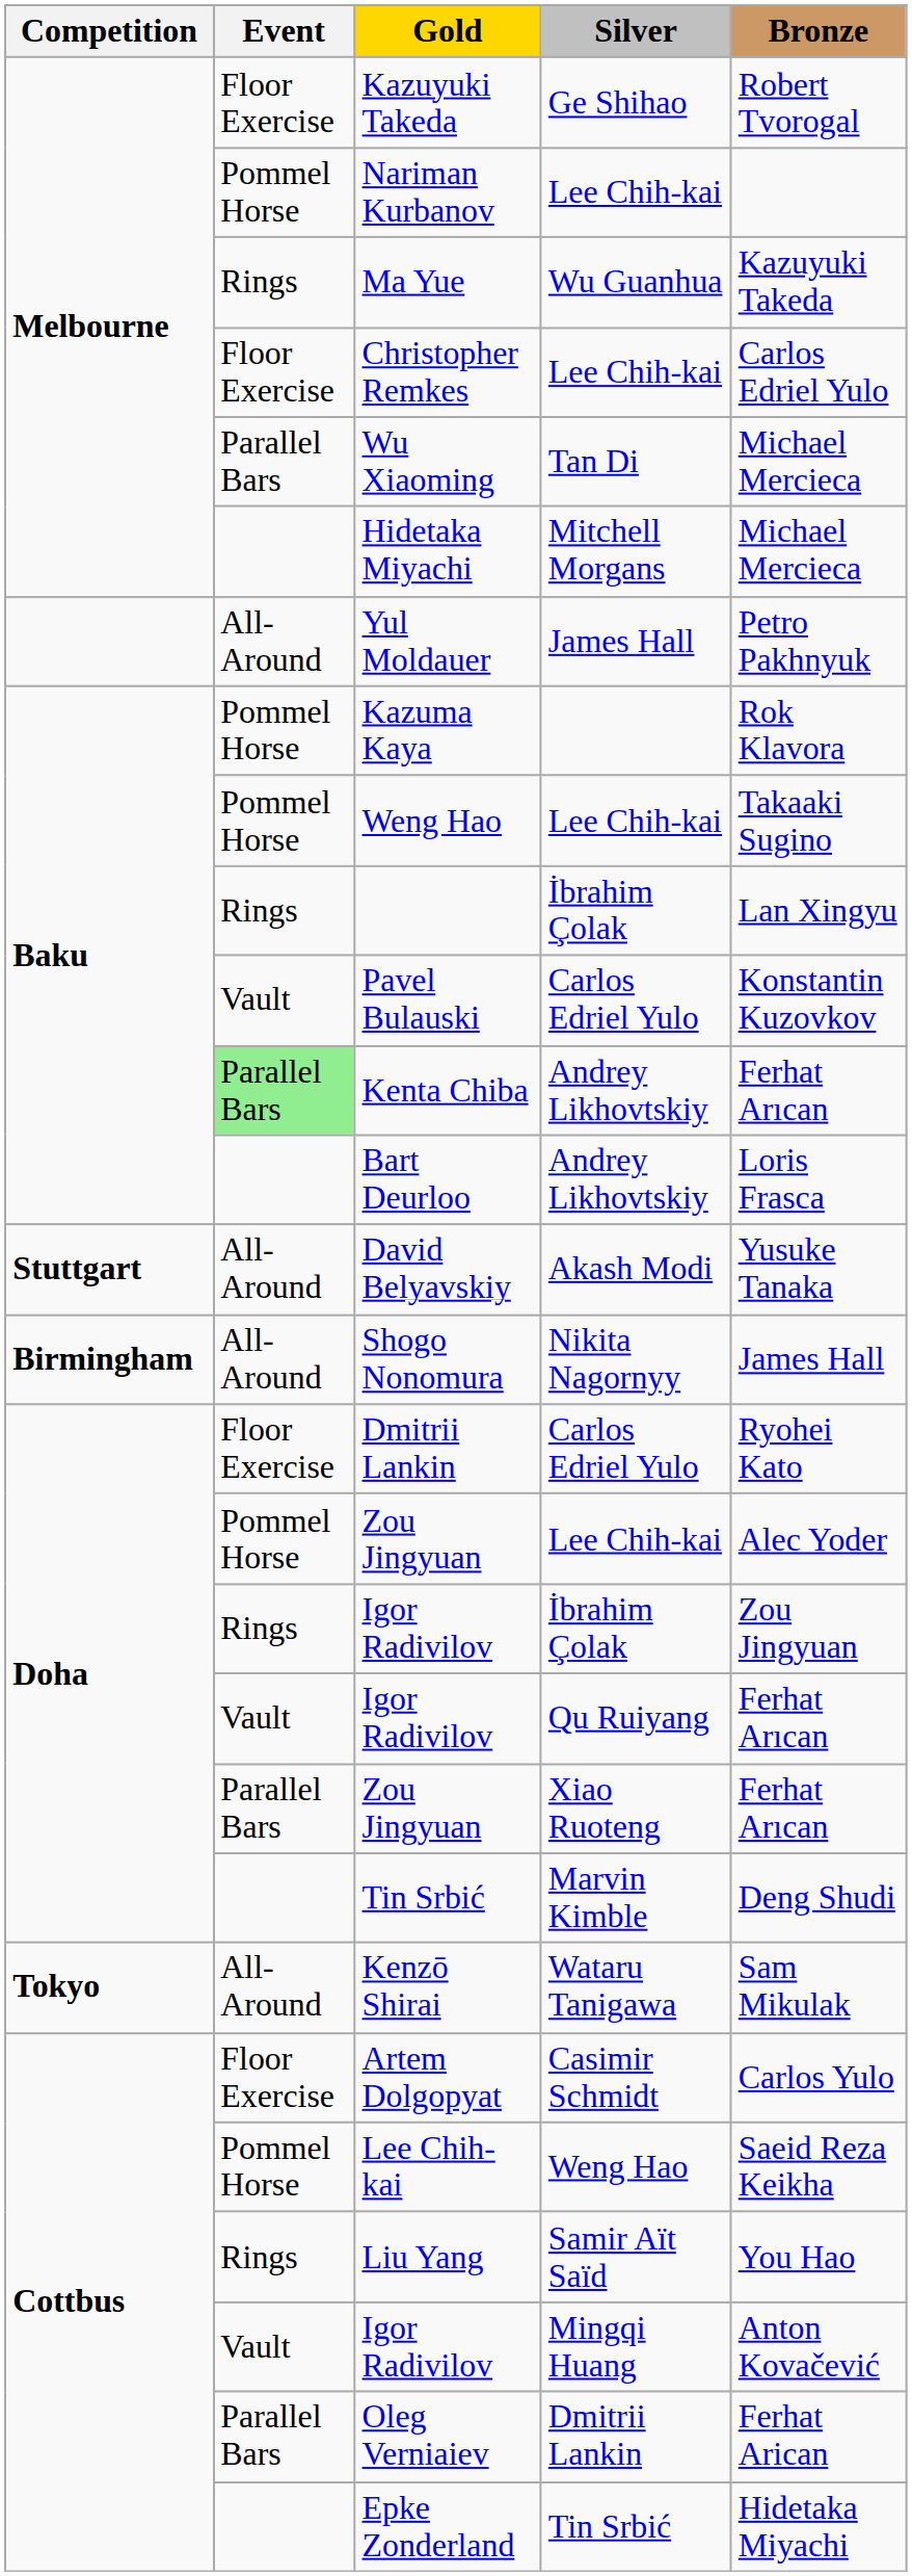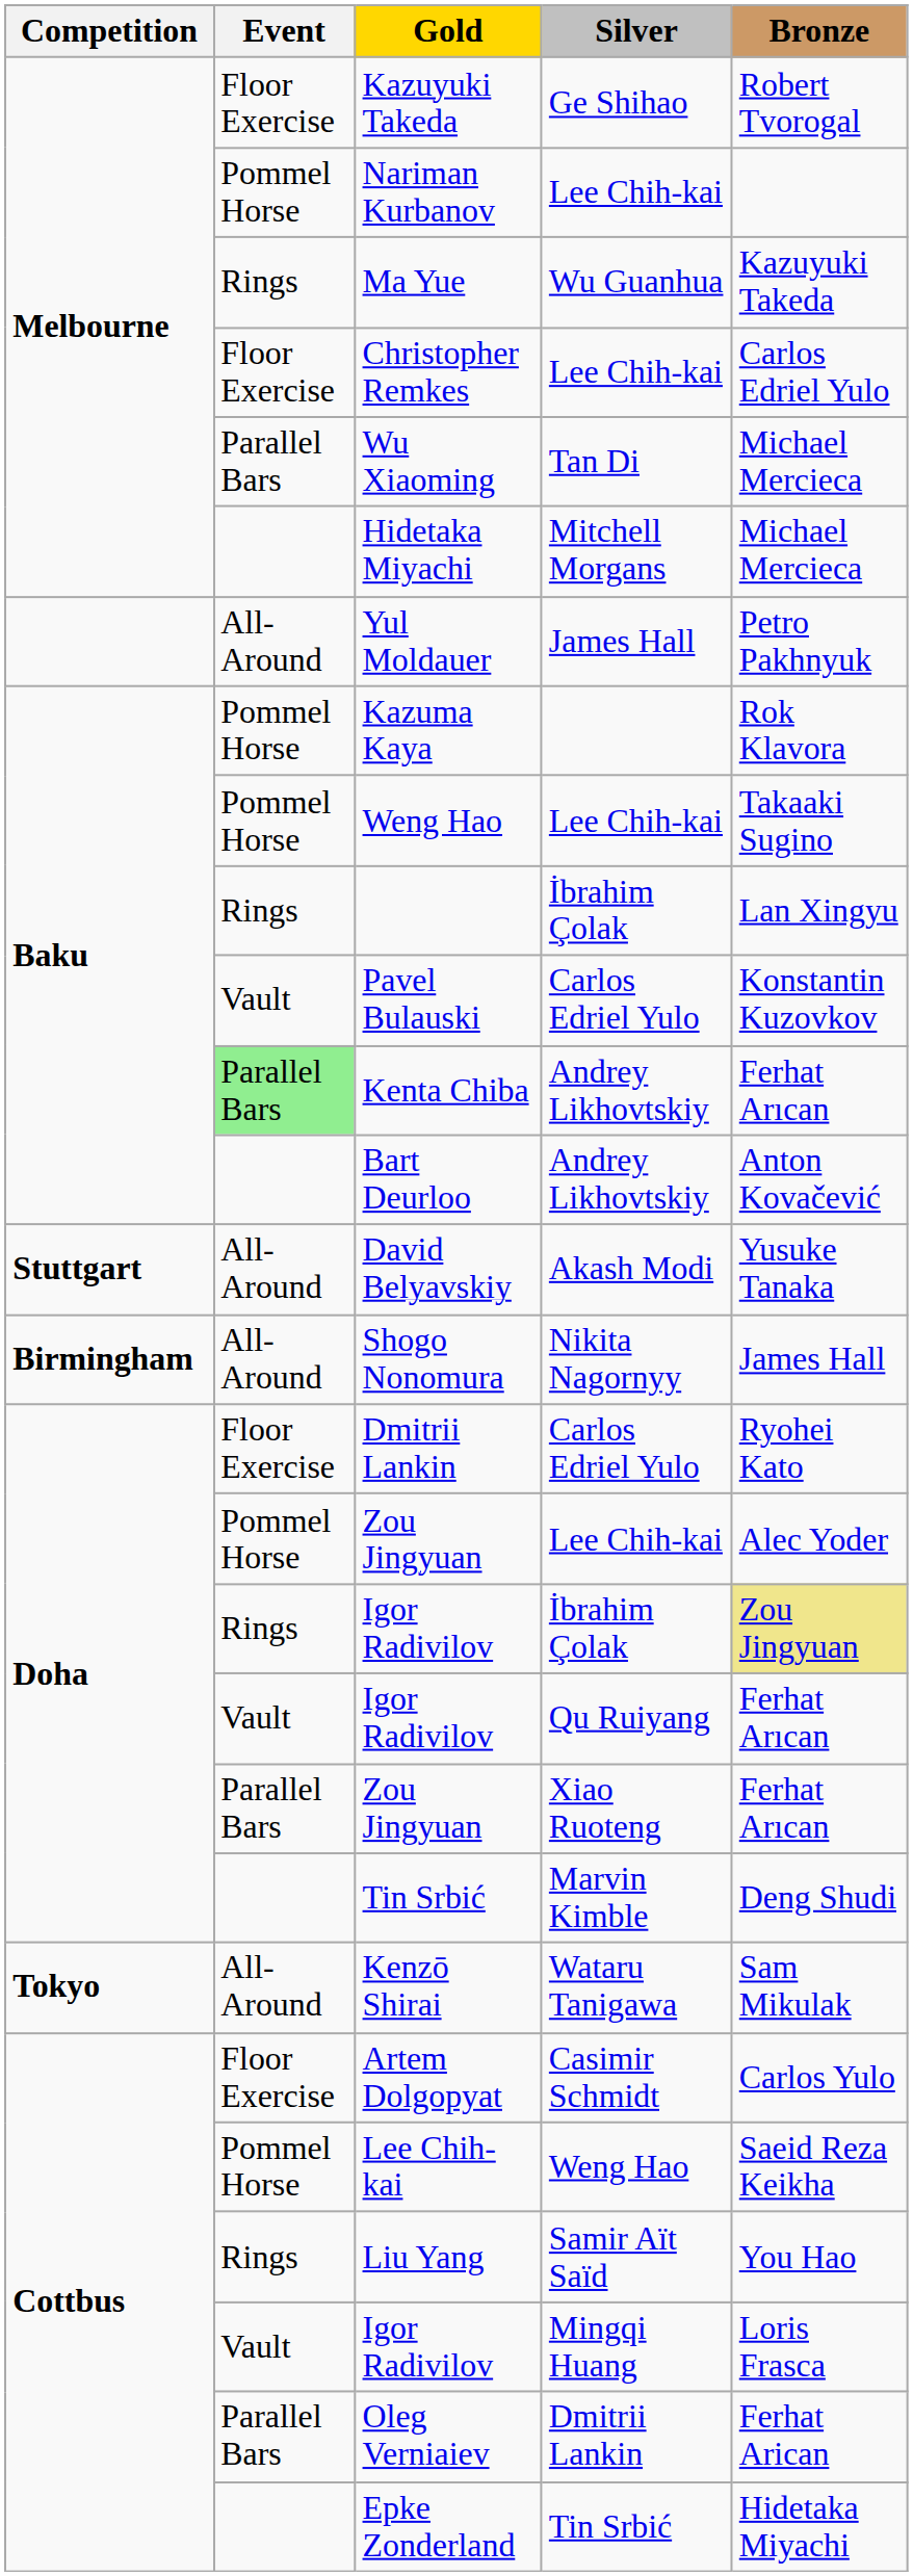Bart Deurloo | Bronze: Loris Frasca -> Anton Kovačević
Igor Radivilov / İbrahim Çolak | Bronze: no background -> khaki background
Igor Radivilov / Mingqi Huang | Bronze: Anton Kovačević -> Loris Frasca
